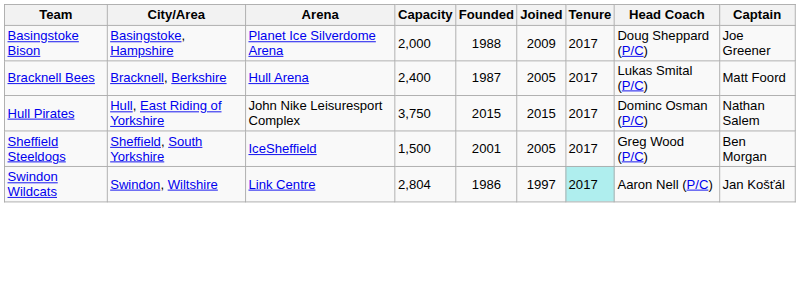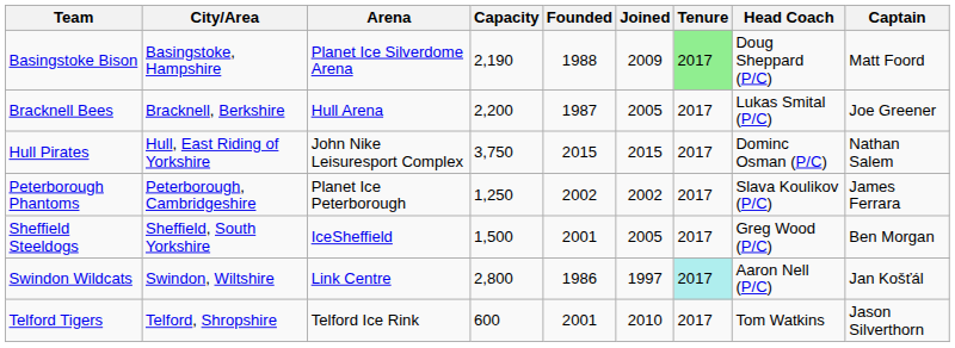Basingstoke Bison | Capacity: 2,000 -> 2,190
Basingstoke Bison | Tenure: no background -> lightgreen background
Basingstoke Bison | Captain: Joe Greener -> Matt Foord
Bracknell Bees | Capacity: 2,400 -> 2,200
Bracknell Bees | Captain: Matt Foord -> Joe Greener
+ row: Peterborough Phantoms | Peterborough, Cambridgeshire | Planet Ice Peterborough | 1,250 | 2002 | 2002 | 2017 | Slava Koulikov (P/C) | James Ferrara
Swindon Wildcats | Capacity: 2,804 -> 2,800
+ row: Telford Tigers | Telford, Shropshire | Telford Ice Rink | 600 | 2001 | 2010 | 2017 | Tom Watkins | Jason Silverthorn
